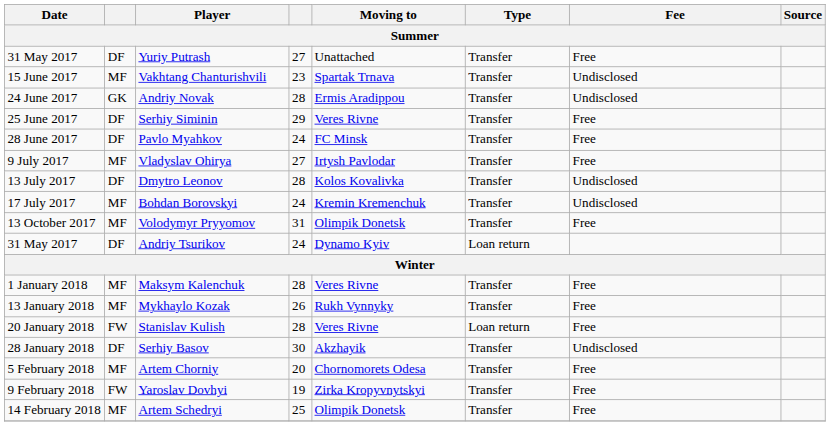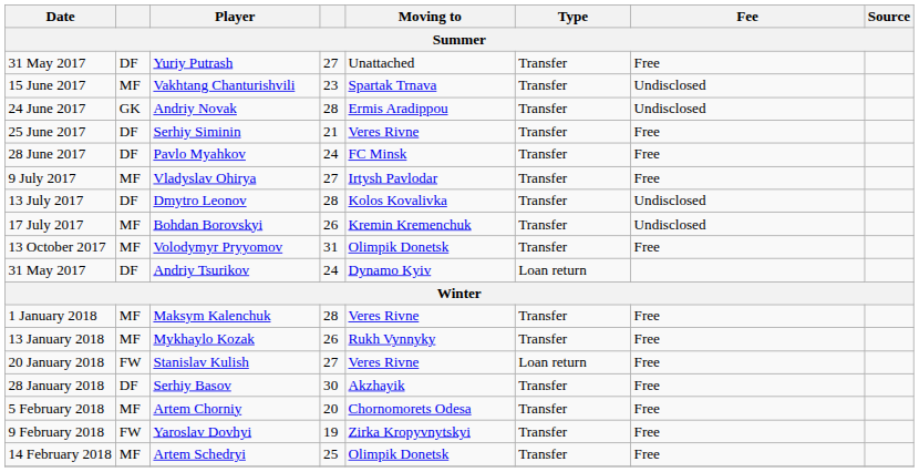Serhiy Siminin | column 4: 29 -> 21
Bohdan Borovskyi | column 4: 24 -> 26
Stanislav Kulish | column 4: 28 -> 27
Serhiy Basov | Fee: Undisclosed -> Free
